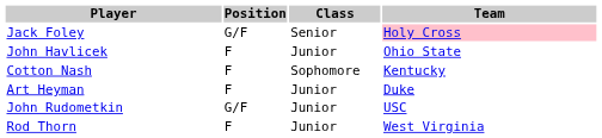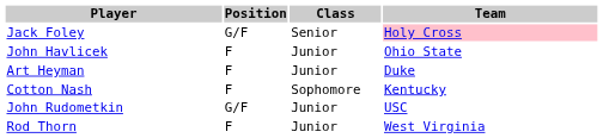rows swapped: Art Heyman <-> Cotton Nash
